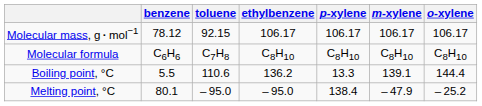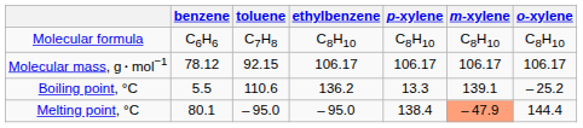rows swapped: Molecular formula <-> Molecular mass, g · mol−1
Boiling point, °C | o-xylene: 144.4 -> – 25.2
Melting point, °C | m-xylene: no background -> lightsalmon background
Melting point, °C | o-xylene: – 25.2 -> 144.4
